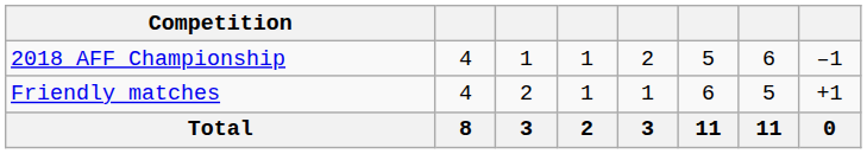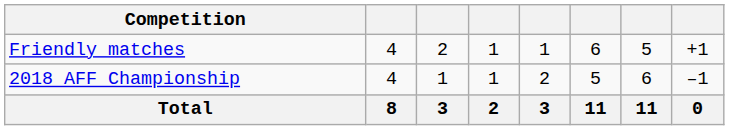rows swapped: Friendly matches <-> 2018 AFF Championship
